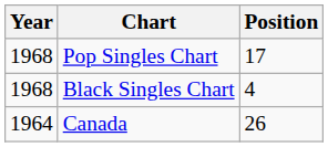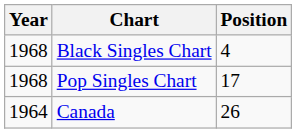rows swapped: Black Singles Chart <-> Pop Singles Chart
